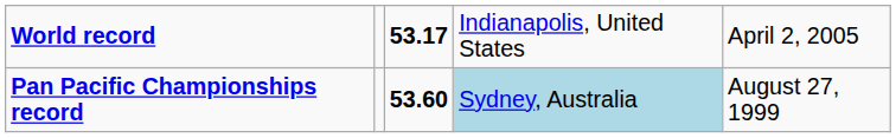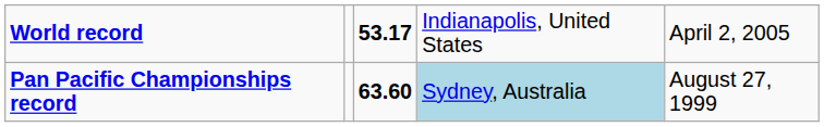Pan Pacific Championships record | column 3: 53.60 -> 63.60
